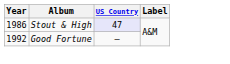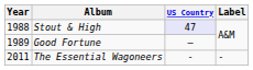Stout & High | Year: 1986 -> 1988
Good Fortune | Year: 1992 -> 1989
+ row: 2011 | The Essential Wagoneers | - | -
